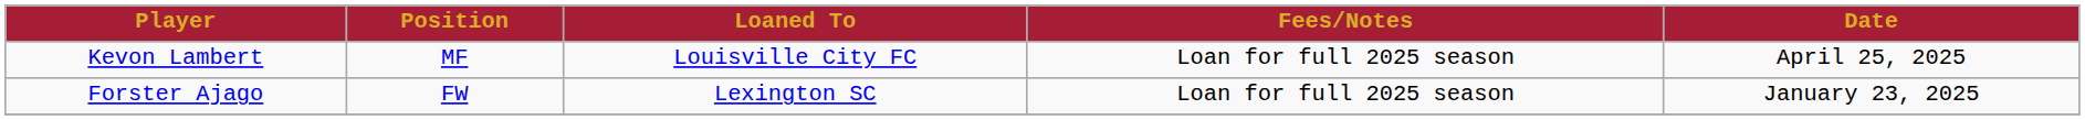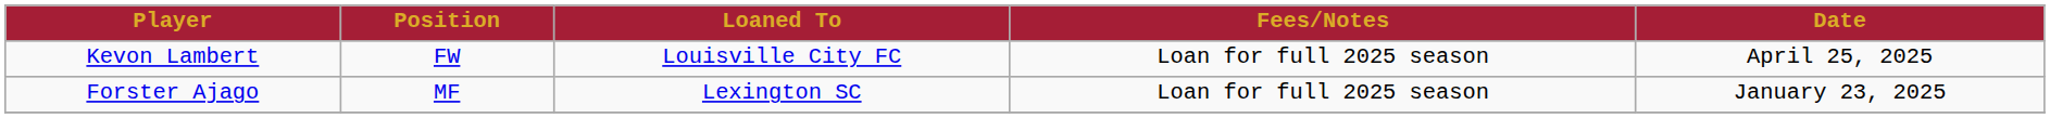Kevon Lambert | Position: MF -> FW
Forster Ajago | Position: FW -> MF
